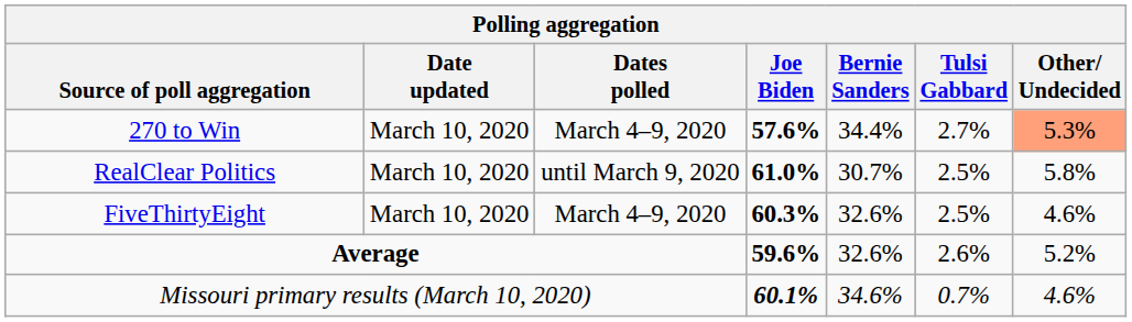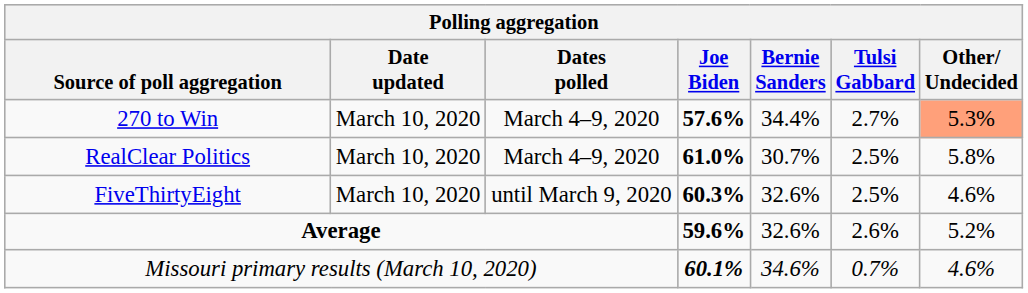RealClear Politics | Dates polled: until March 9, 2020 -> March 4–9, 2020
FiveThirtyEight | Dates polled: March 4–9, 2020 -> until March 9, 2020
